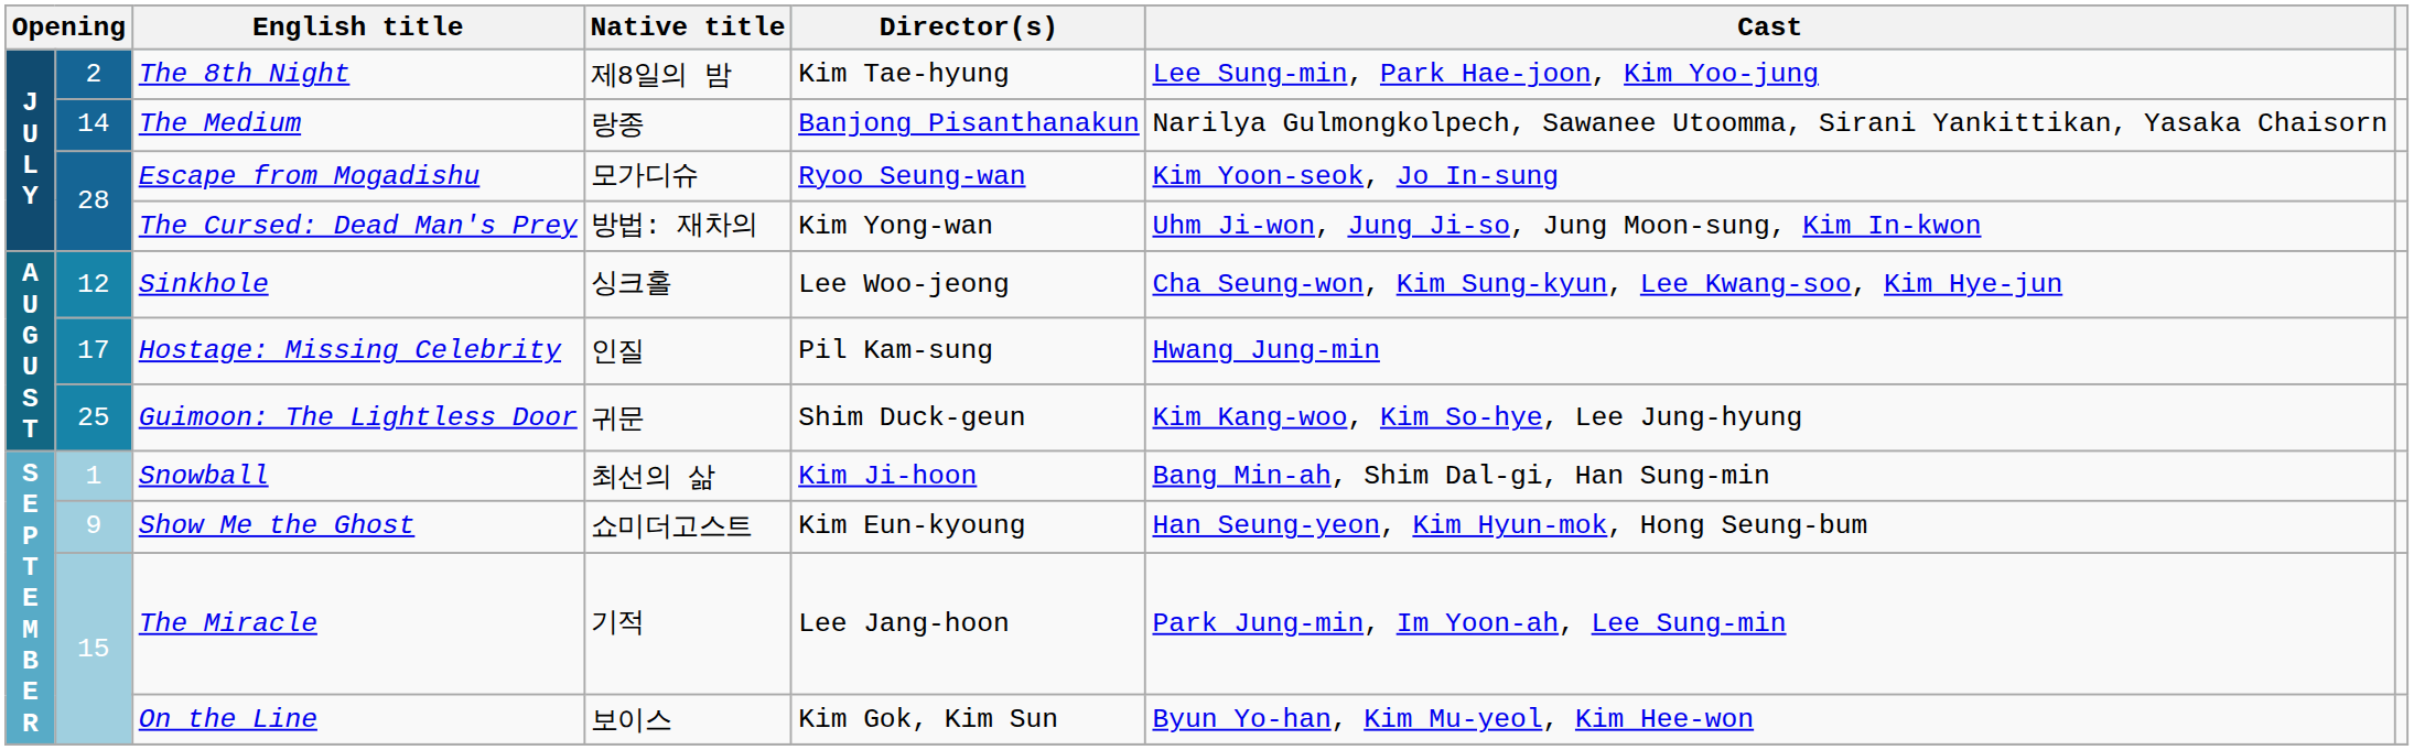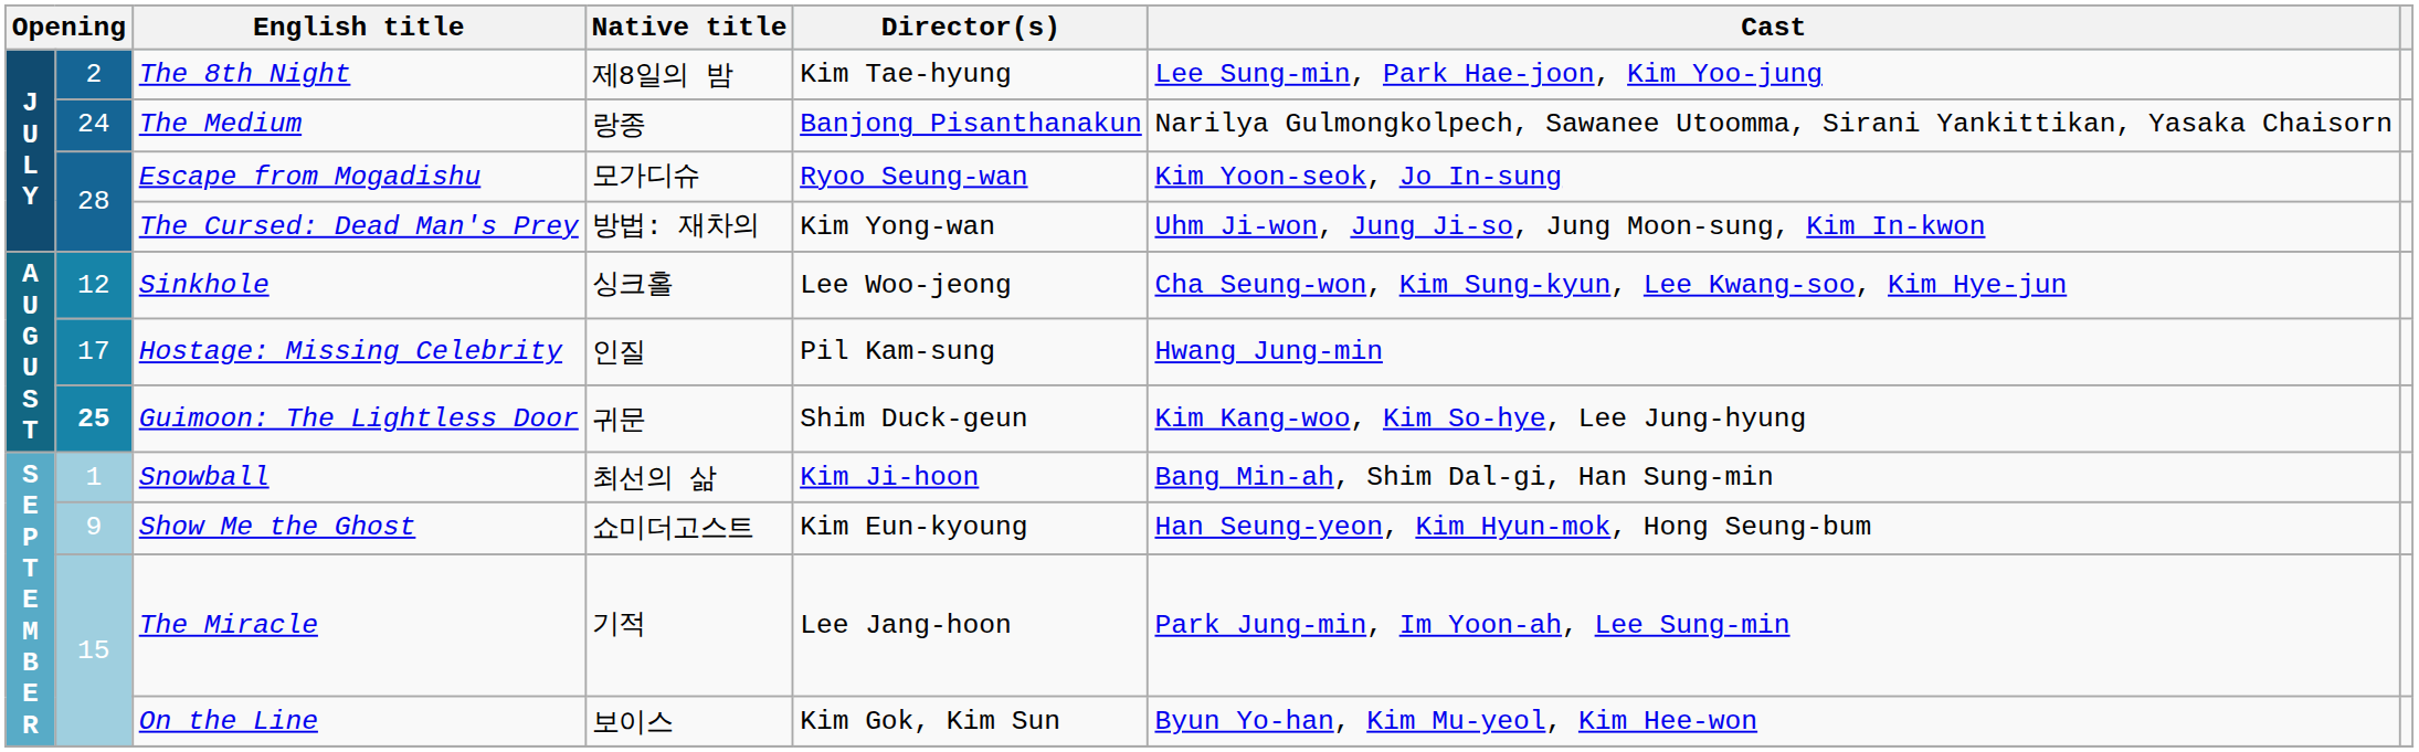The Medium | column 2: 14 -> 24
Guimoon: The Lightless Door | column 2: normal -> bold
